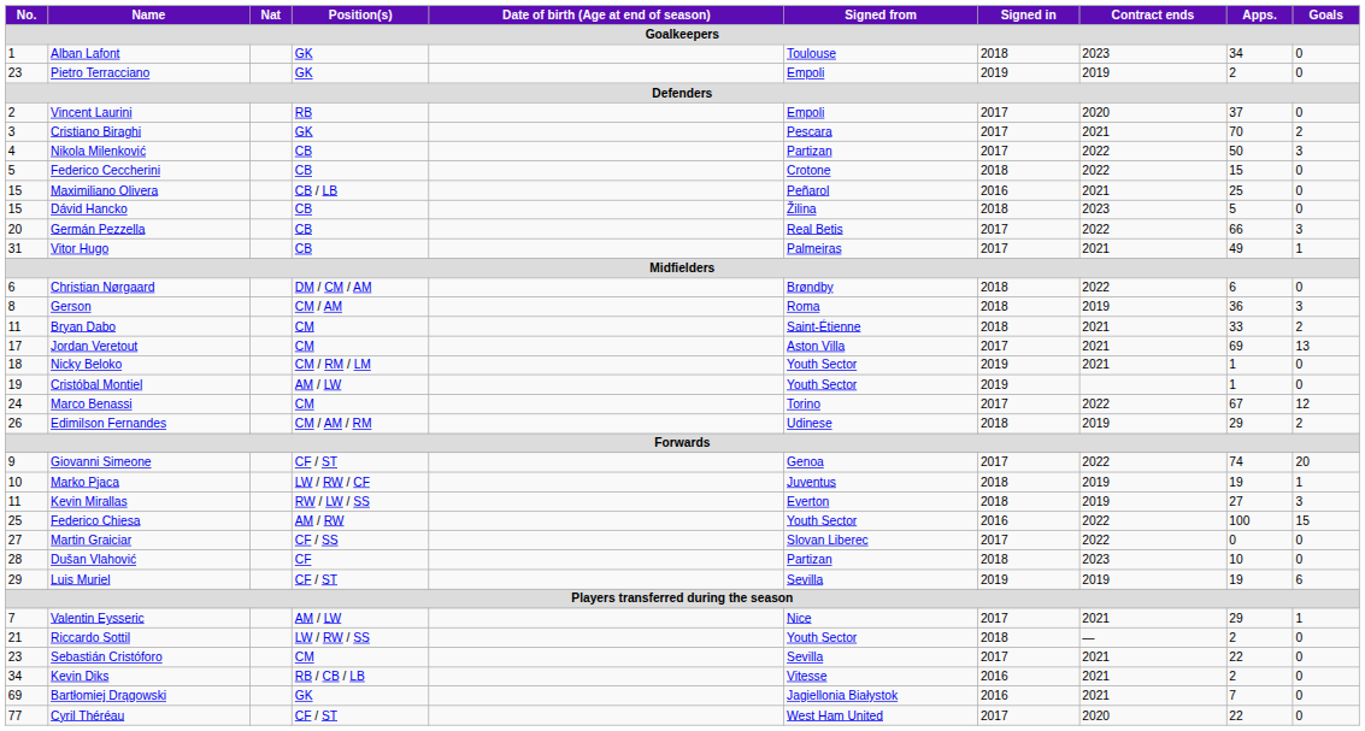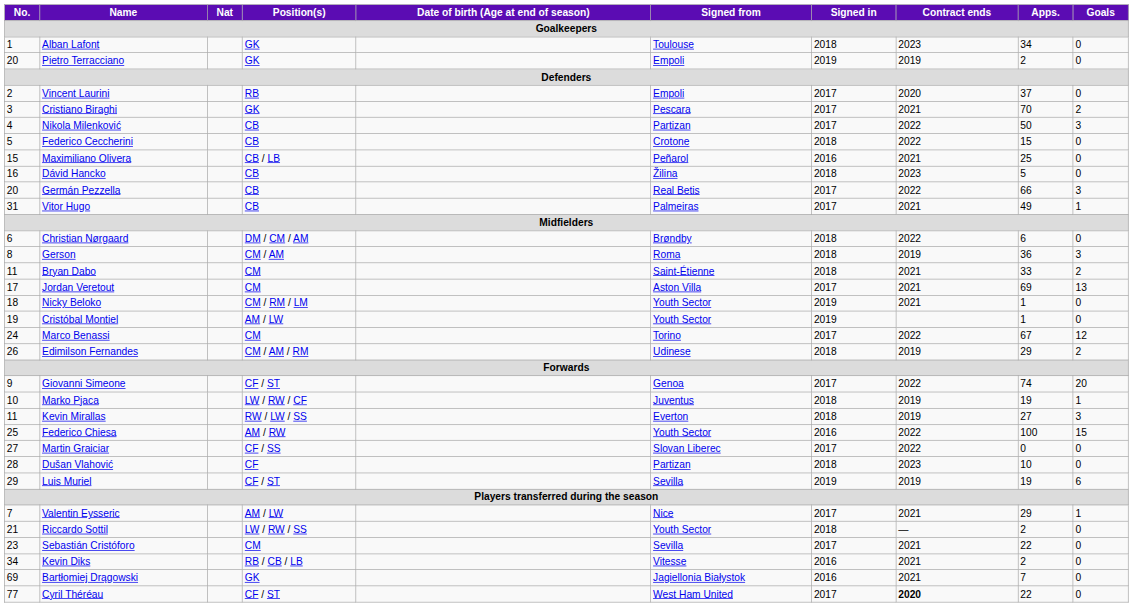Pietro Terracciano | No.: 23 -> 20
Dávid Hancko | No.: 15 -> 16
Cyril Théréau | Contract ends: normal -> bold
